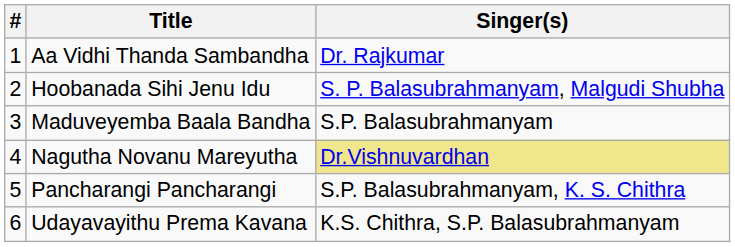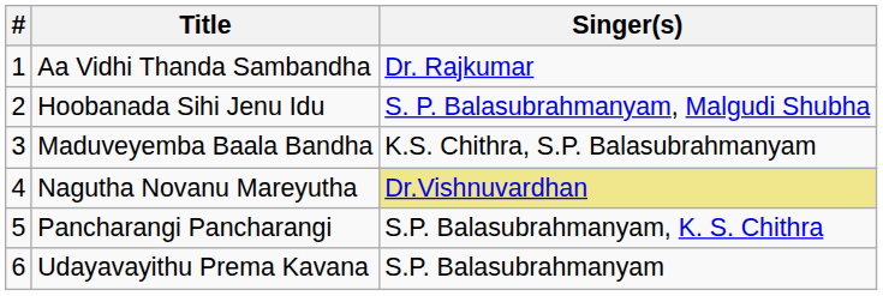Maduveyemba Baala Bandha | Singer(s): S.P. Balasubrahmanyam -> K.S. Chithra, S.P. Balasubrahmanyam
Udayavayithu Prema Kavana | Singer(s): K.S. Chithra, S.P. Balasubrahmanyam -> S.P. Balasubrahmanyam
